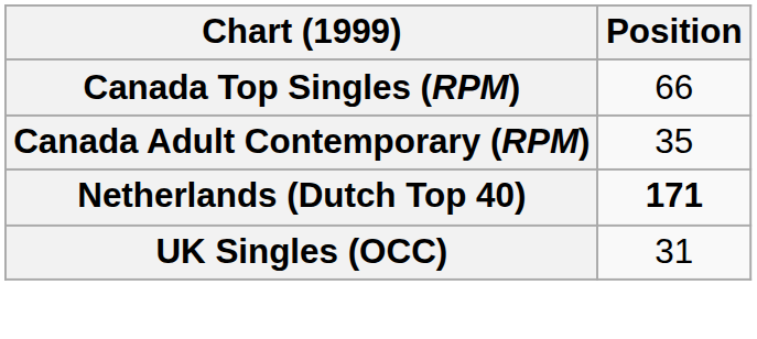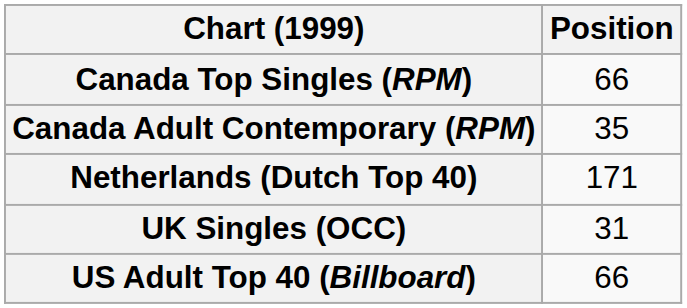Netherlands (Dutch Top 40) | Position: bold -> normal
+ row: US Adult Top 40 (Billboard) | 66
